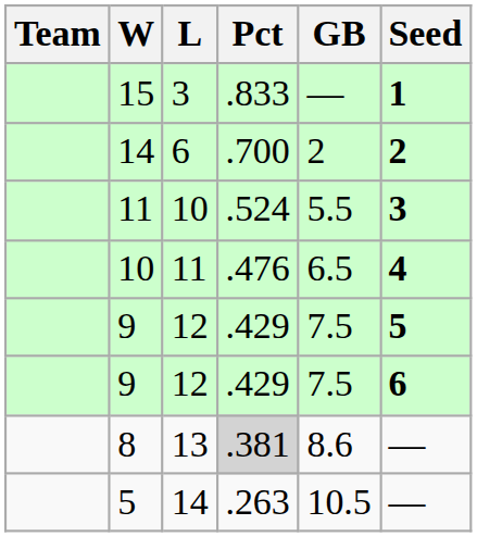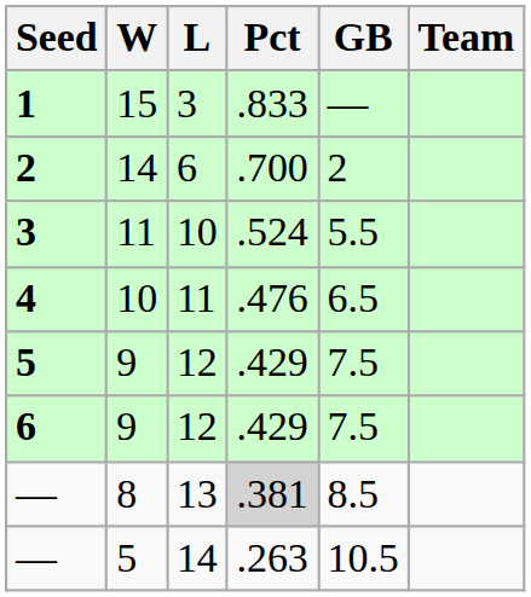columns swapped: Team <-> Seed
8 | GB: 8.6 -> 8.5
